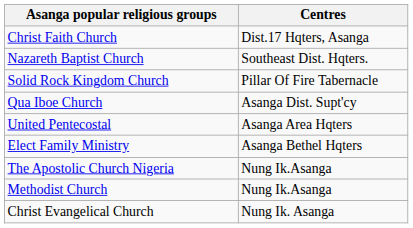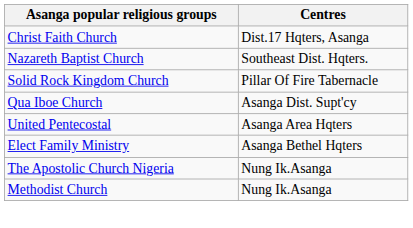- row: Christ Evangelical Church | Nung Ik. Asanga
